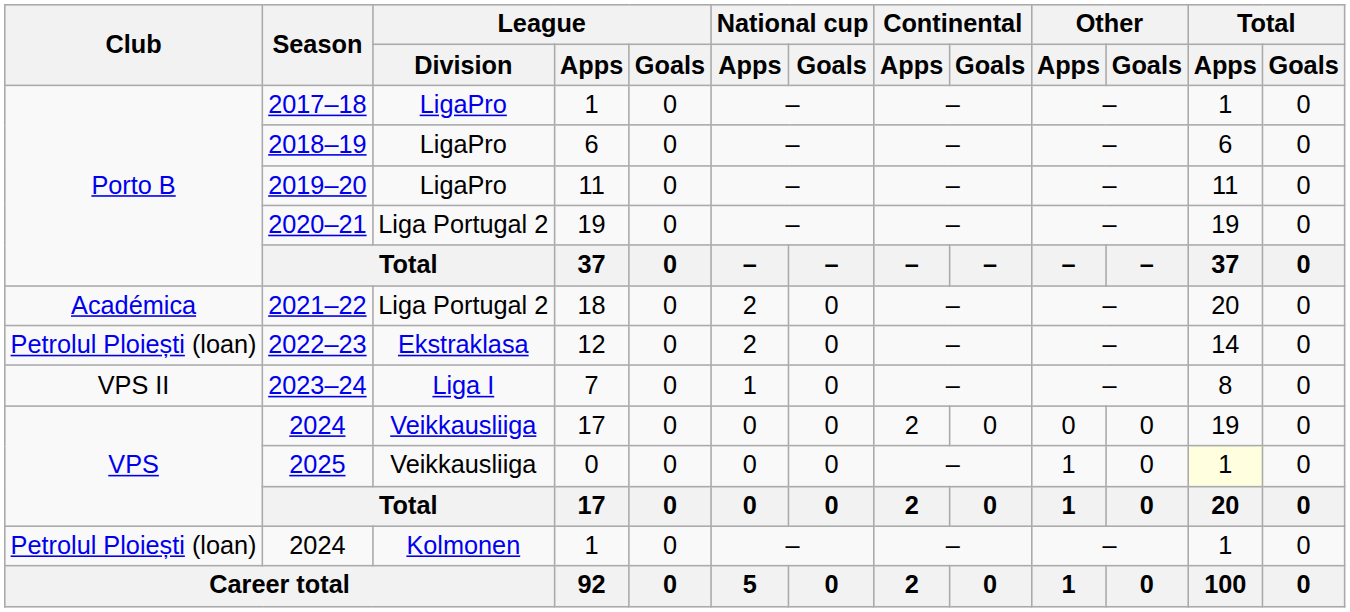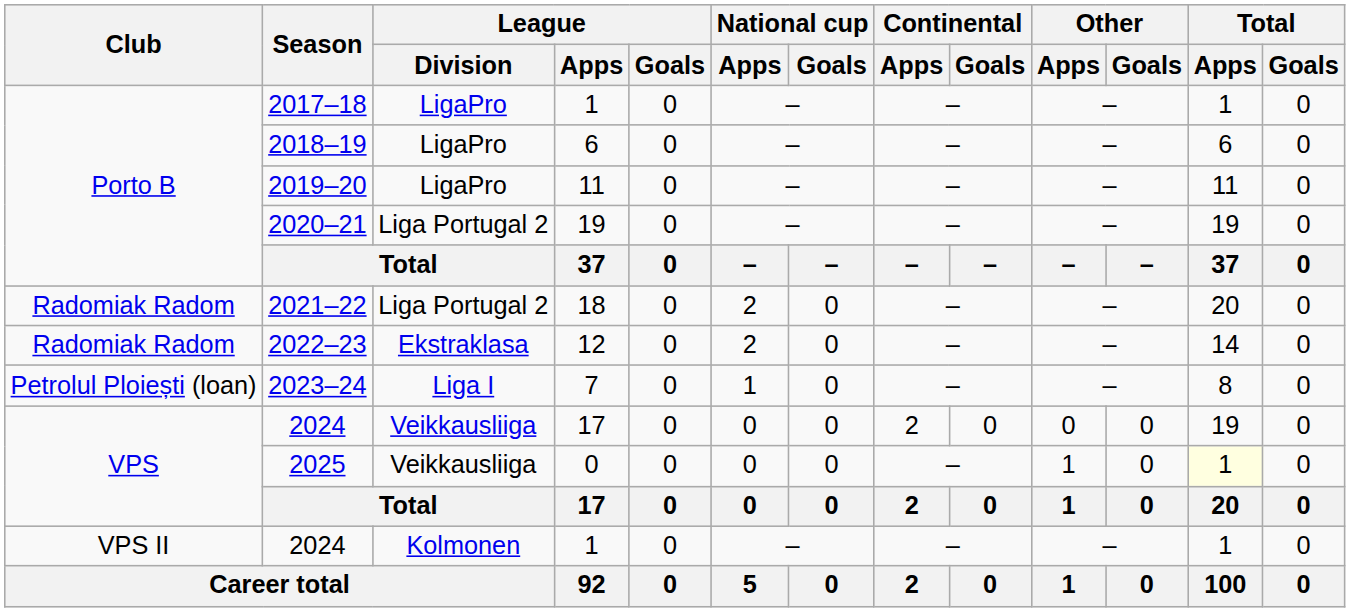2021–22 | Club: Académica -> Radomiak Radom
2022–23 | Club: Petrolul Ploiești (loan) -> Radomiak Radom
2023–24 | Club: VPS II -> Petrolul Ploiești (loan)
2024 / 1 | Club: Petrolul Ploiești (loan) -> VPS II
